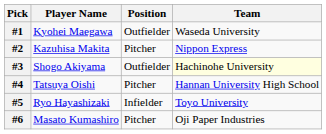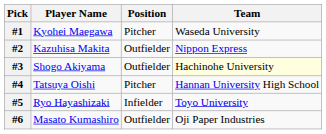#1 | Position: Outfielder -> Pitcher
#2 | Position: Pitcher -> Outfielder
#6 | Position: Pitcher -> Outfielder
